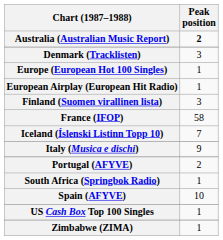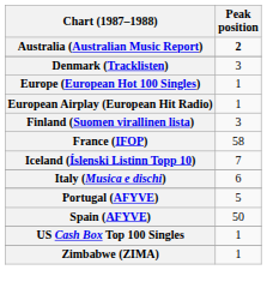Italy (Musica e dischi) | Peak position: 9 -> 6
Portugal (AFYVE) | Peak position: 2 -> 5
- row: South Africa (Springbok Radio) | 1
Spain (AFYVE) | Peak position: 10 -> 50
